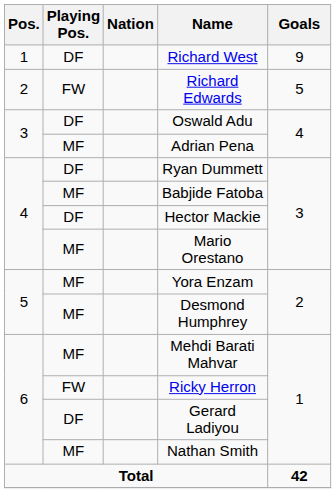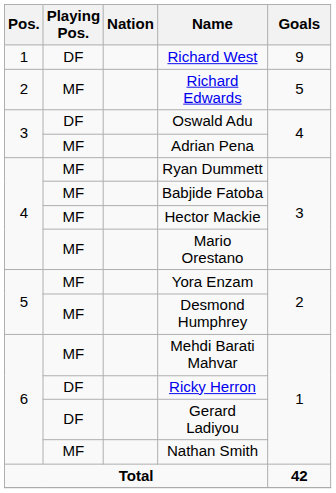Richard Edwards | Playing Pos.: FW -> MF
Ryan Dummett | Playing Pos.: DF -> MF
Hector Mackie | Playing Pos.: DF -> MF
Ricky Herron | Playing Pos.: FW -> DF
